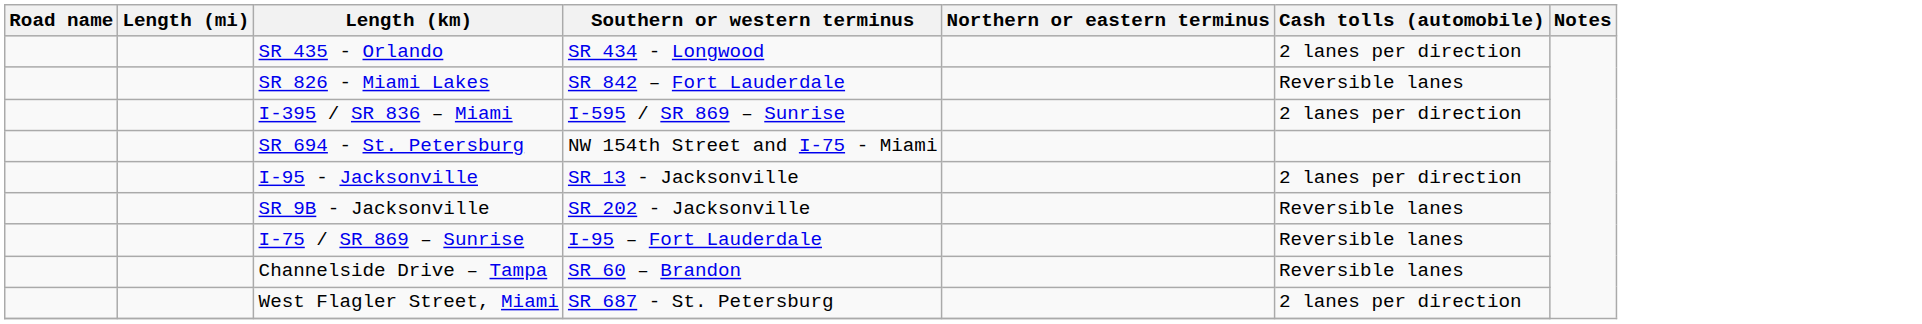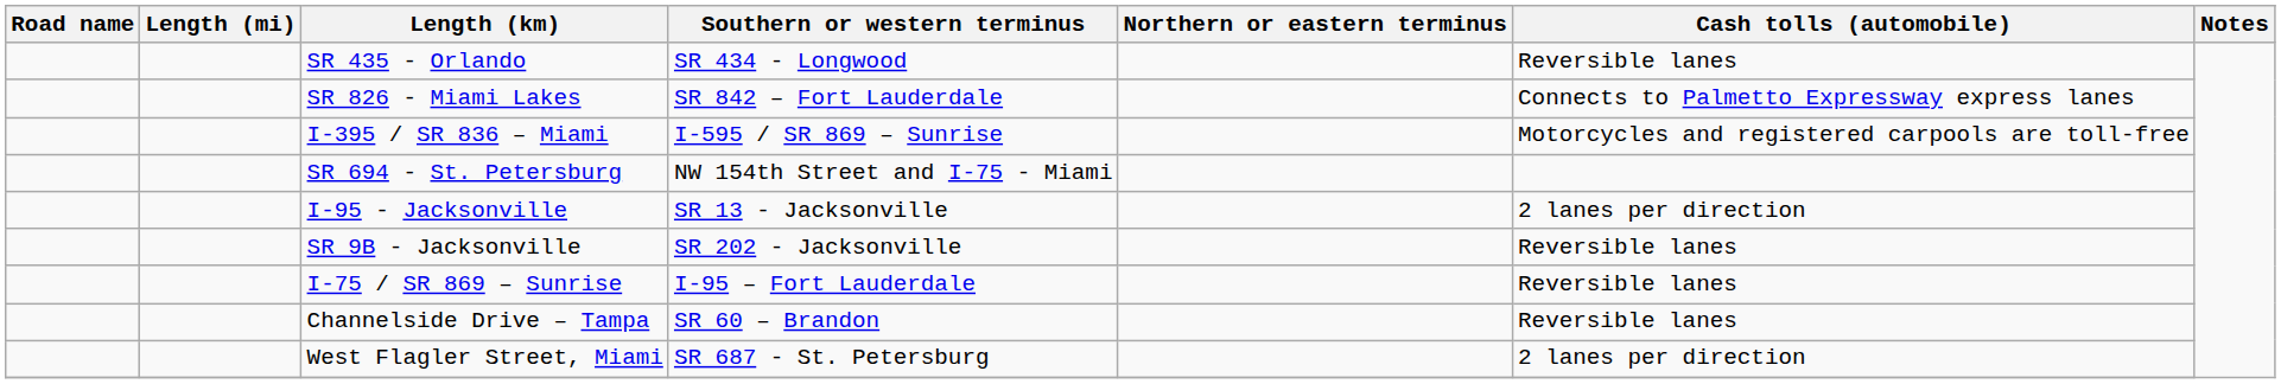SR 435 - Orlando | Cash tolls (automobile): 2 lanes per direction -> Reversible lanes
SR 826 - Miami Lakes | Cash tolls (automobile): Reversible lanes -> Connects to Palmetto Expressway express lanes
I-395 / SR 836 – Miami | Cash tolls (automobile): 2 lanes per direction -> Motorcycles and registered carpools are toll-free
